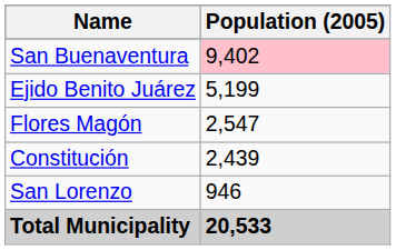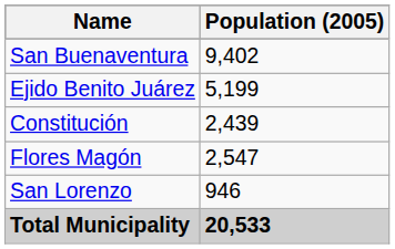San Buenaventura | Population (2005): pink background -> no background
rows swapped: Flores Magón <-> Constitución
